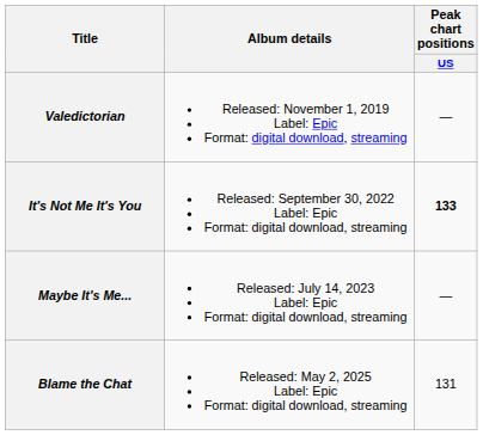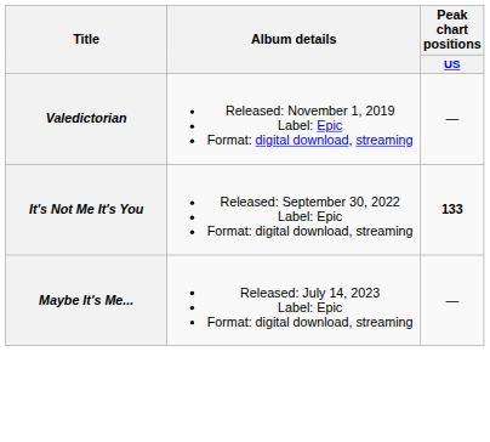- row: Blame the Chat | Released: May 2, 2025 Label: Epic Format: digital download, streaming | 131
